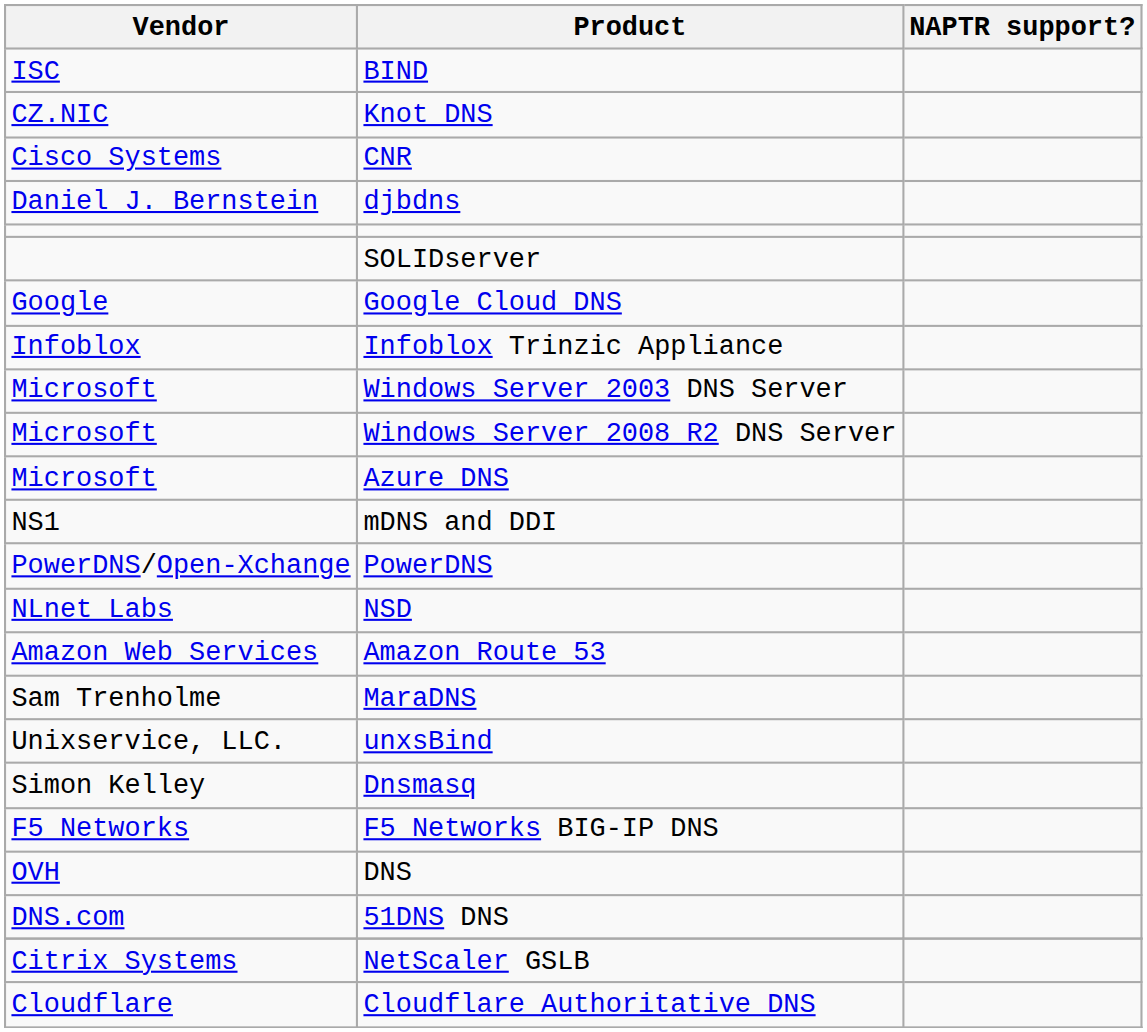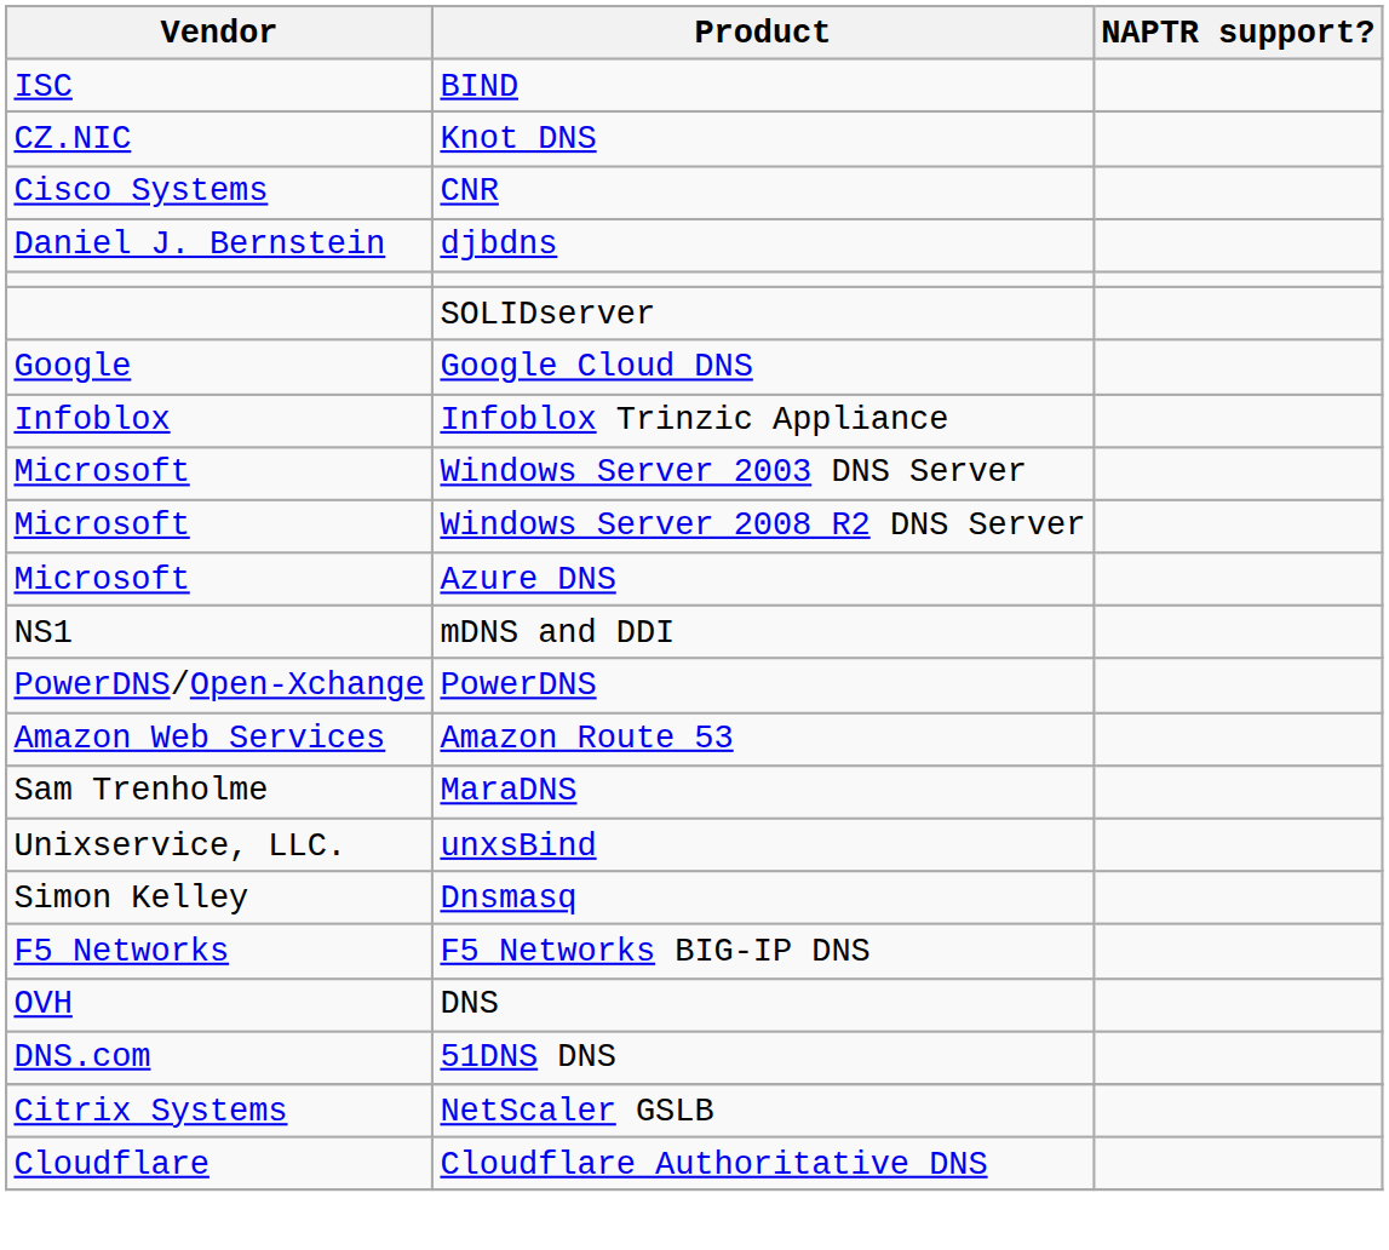- row: NLnet Labs | NSD
